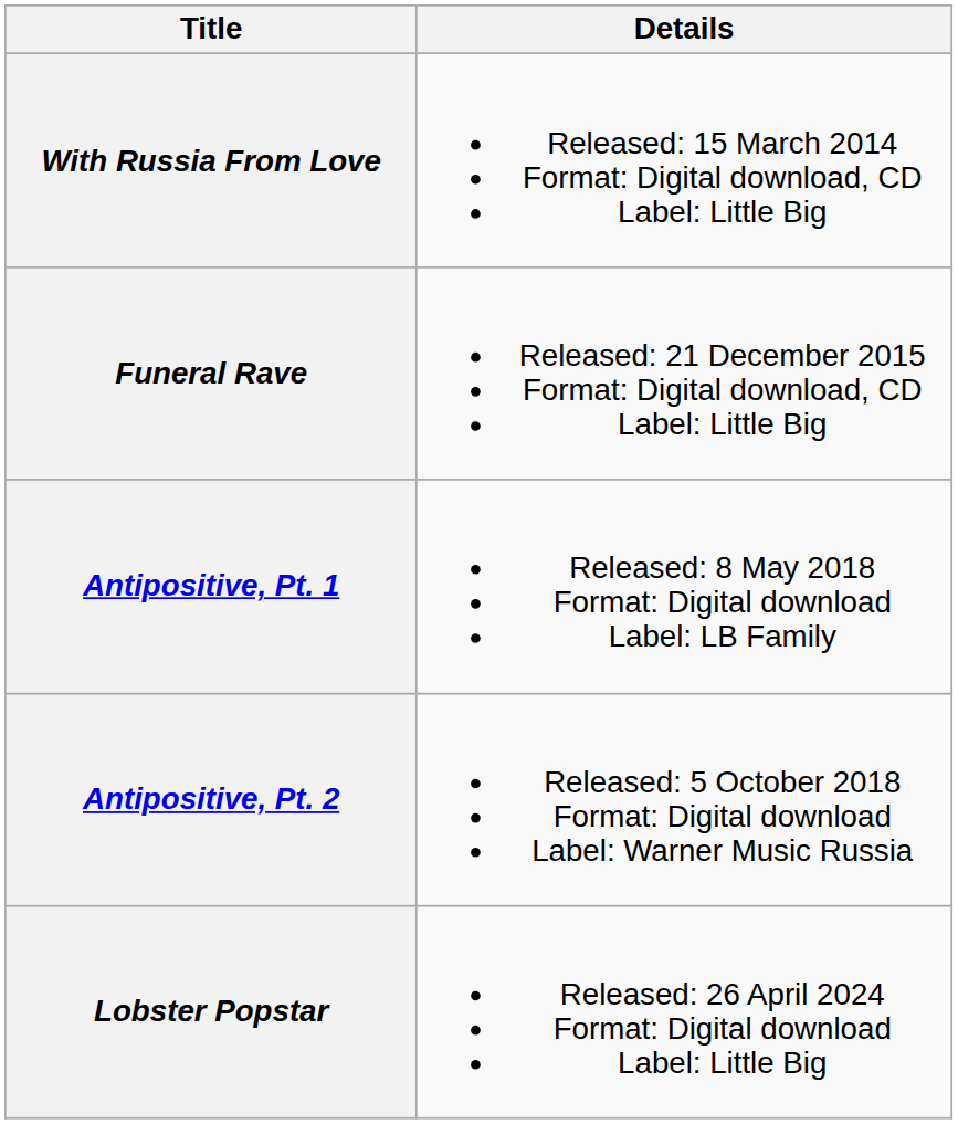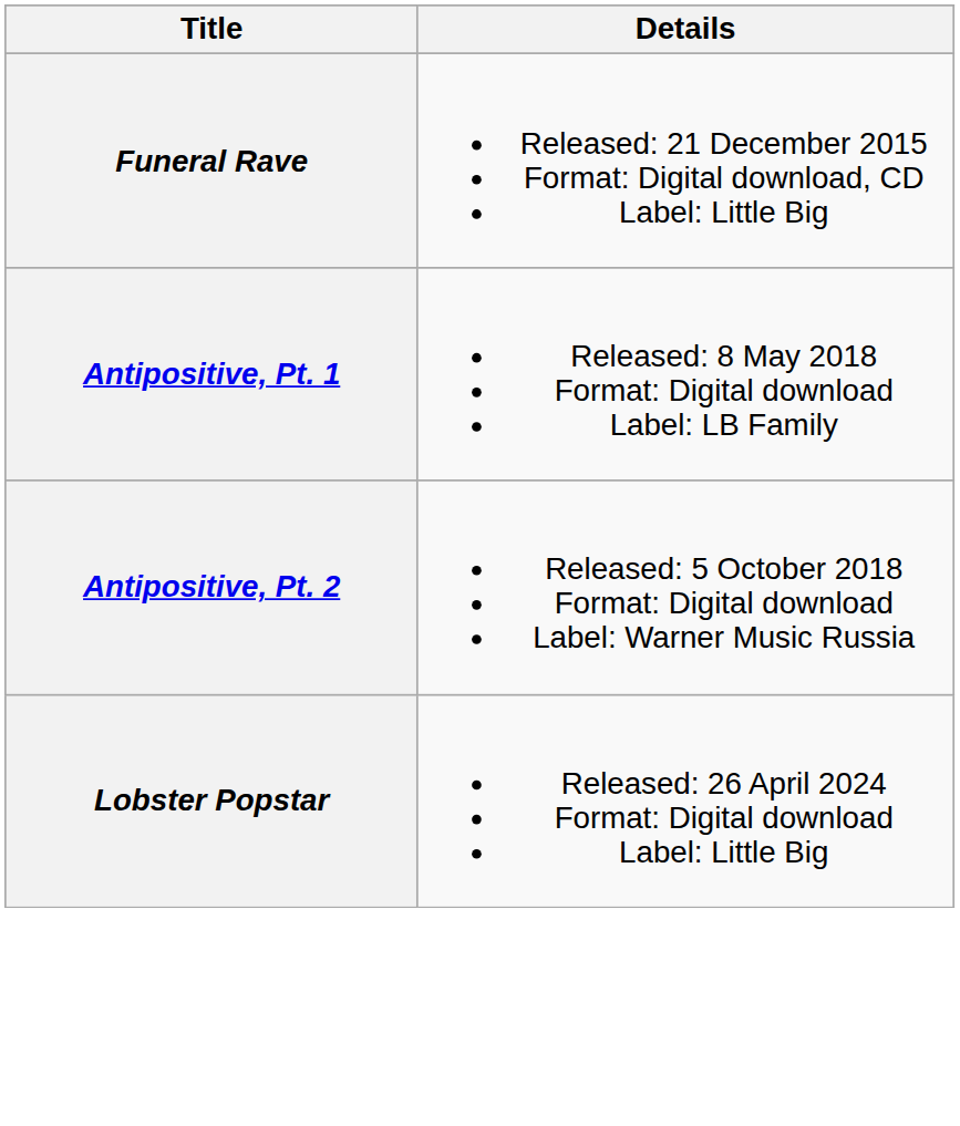- row: With Russia From Love | Released: 15 March 2014 Format: Digital download, CD Label: Little Big
